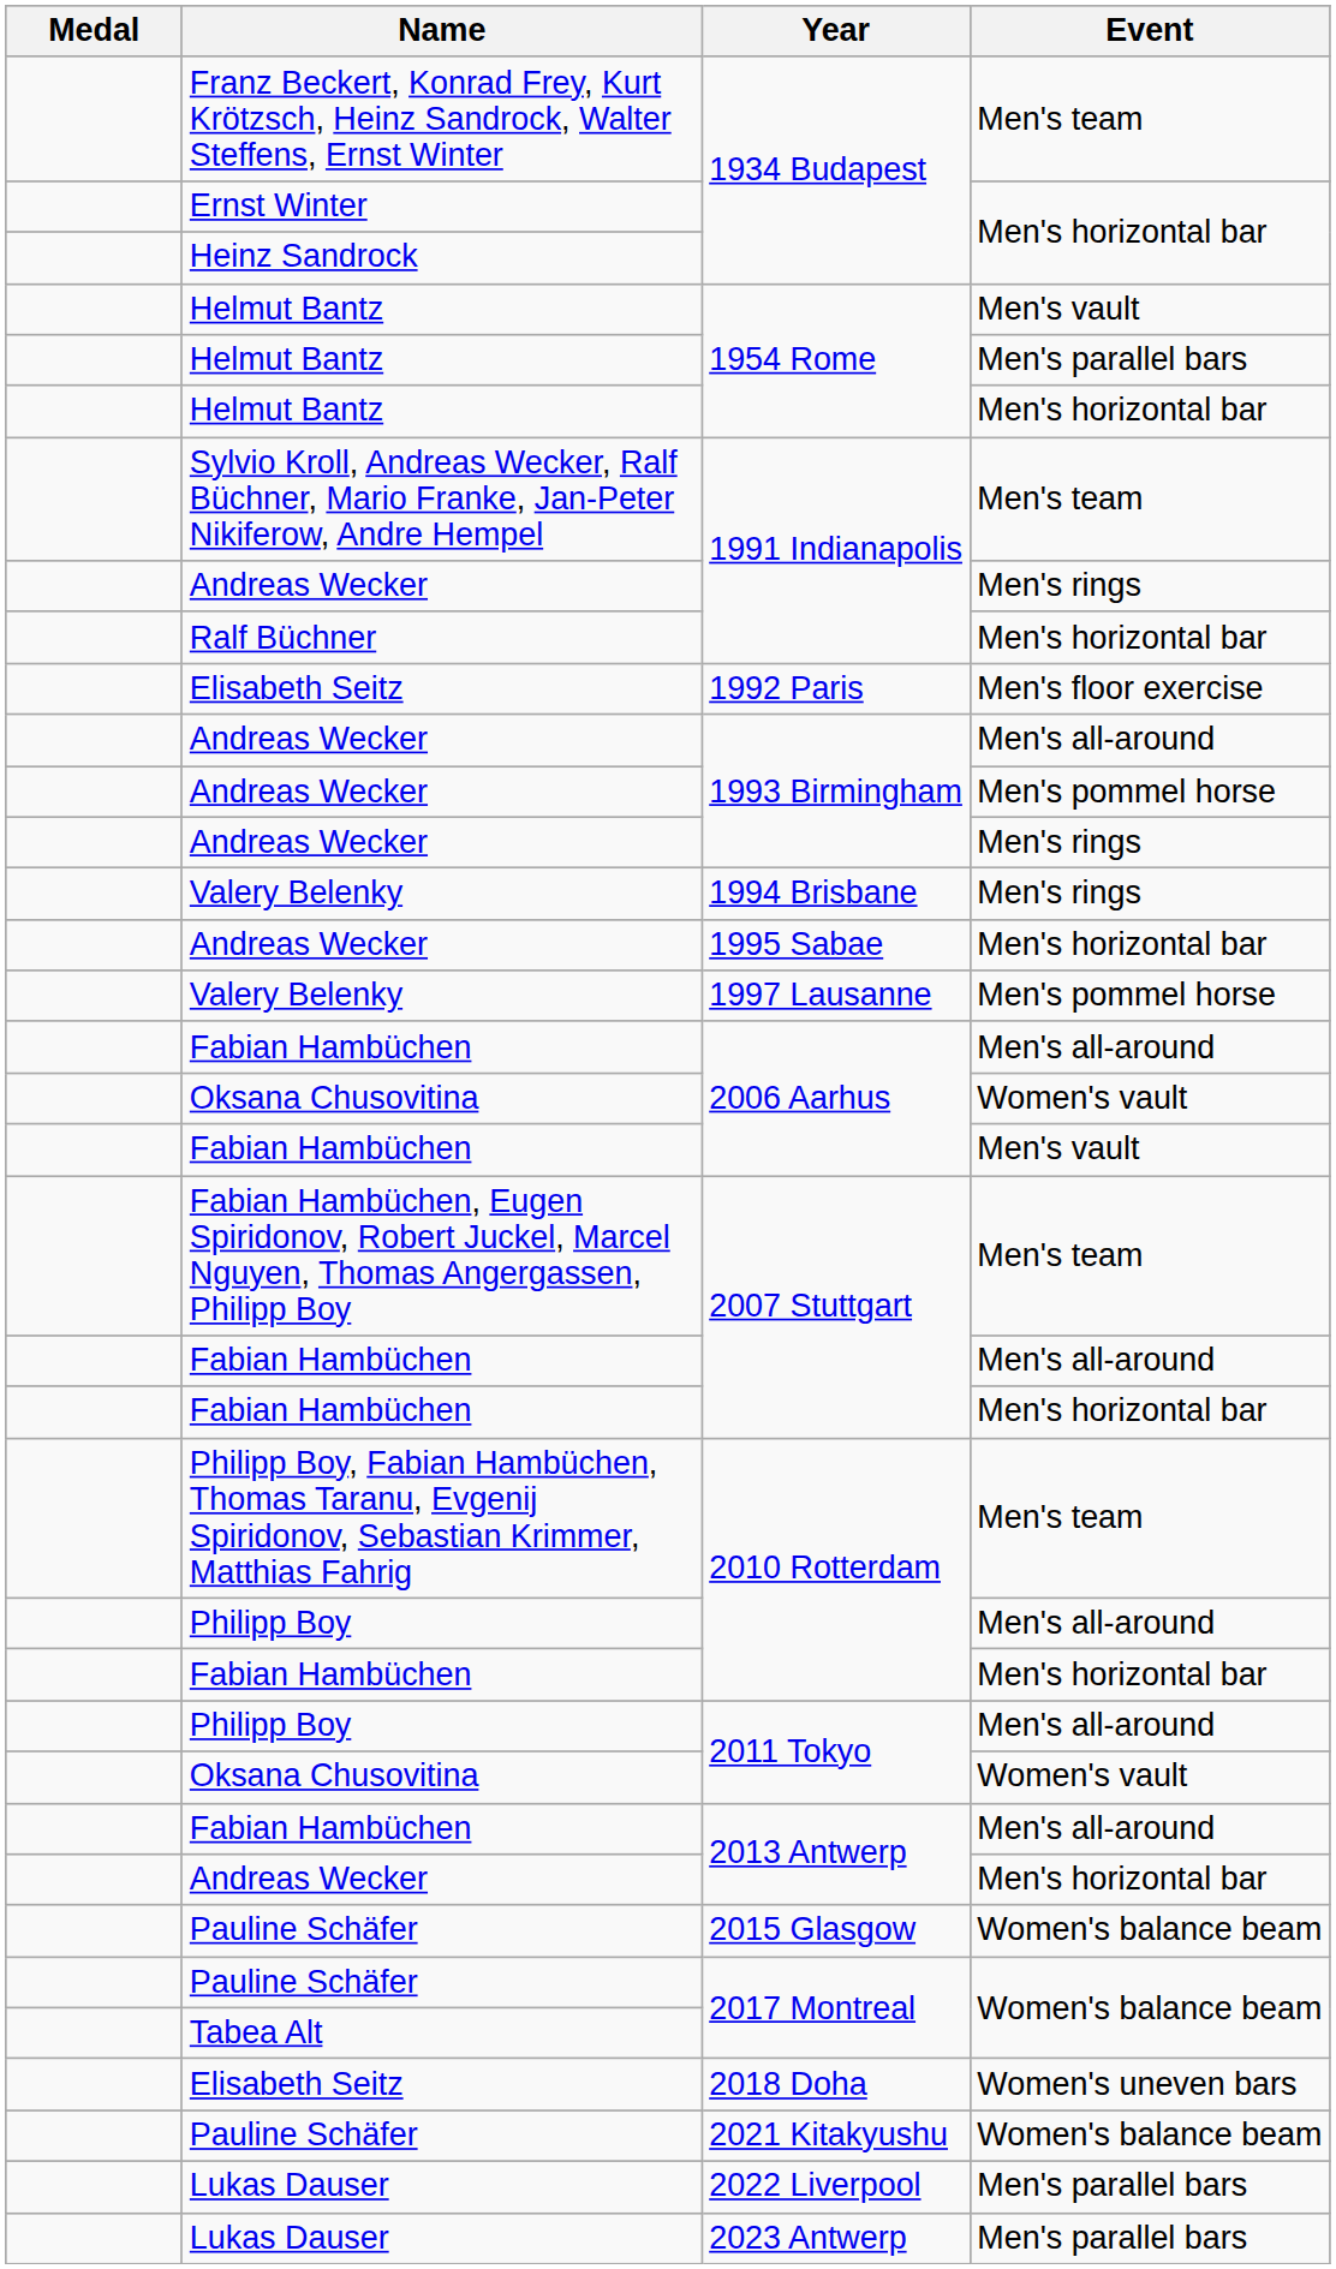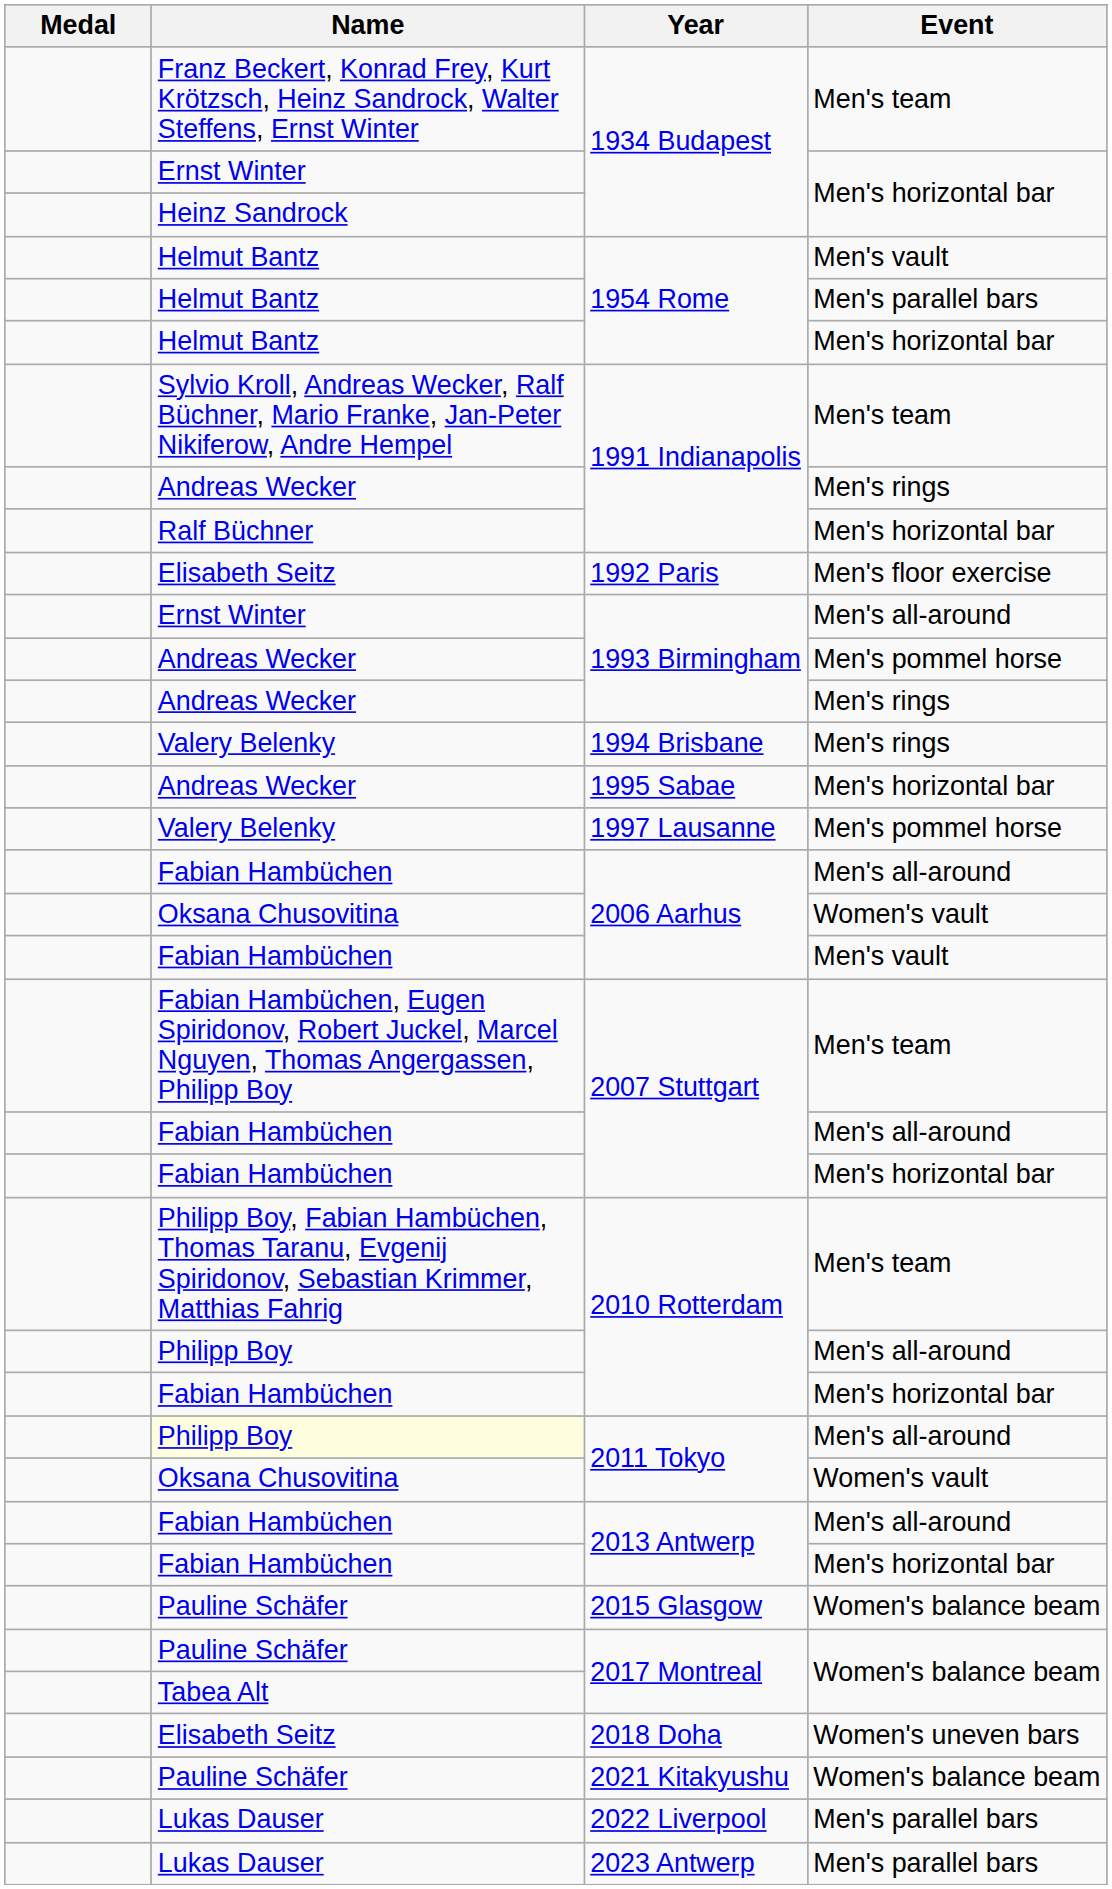1993 Birmingham / Men's all-around | Name: Andreas Wecker -> Ernst Winter
2011 Tokyo / Men's all-around | Name: no background -> lightyellow background
2013 Antwerp / Men's horizontal bar | Name: Andreas Wecker -> Fabian Hambüchen
